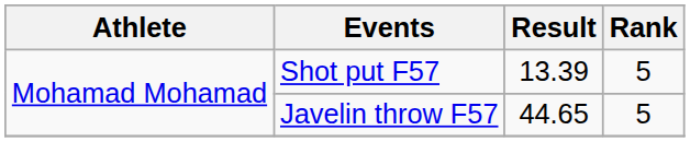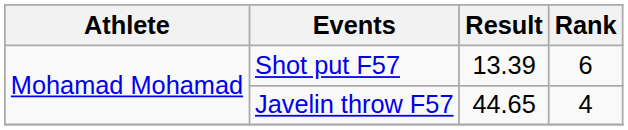Shot put F57 | Rank: 5 -> 6
Javelin throw F57 | Rank: 5 -> 4
